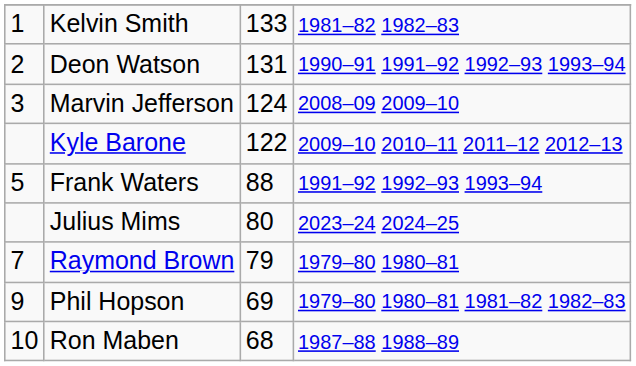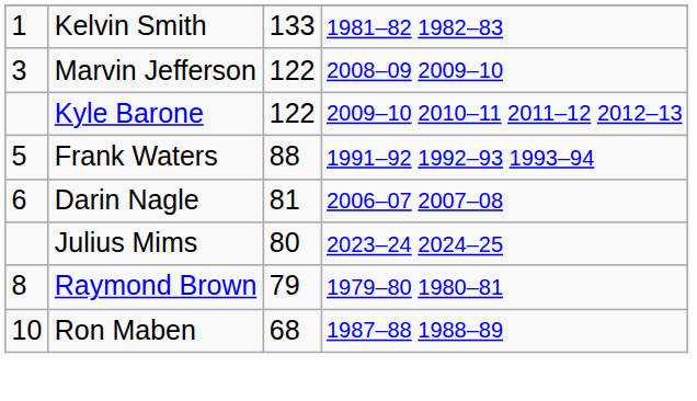- row: 2 | Deon Watson | 131 | 1990–91 1991–92 1992–93 1993–94
Marvin Jefferson | column 3: 124 -> 122
+ row: 6 | Darin Nagle | 81 | 2006–07 2007–08
Raymond Brown | column 1: 7 -> 8
- row: 9 | Phil Hopson | 69 | 1979–80 1980–81 1981–82 1982–83
